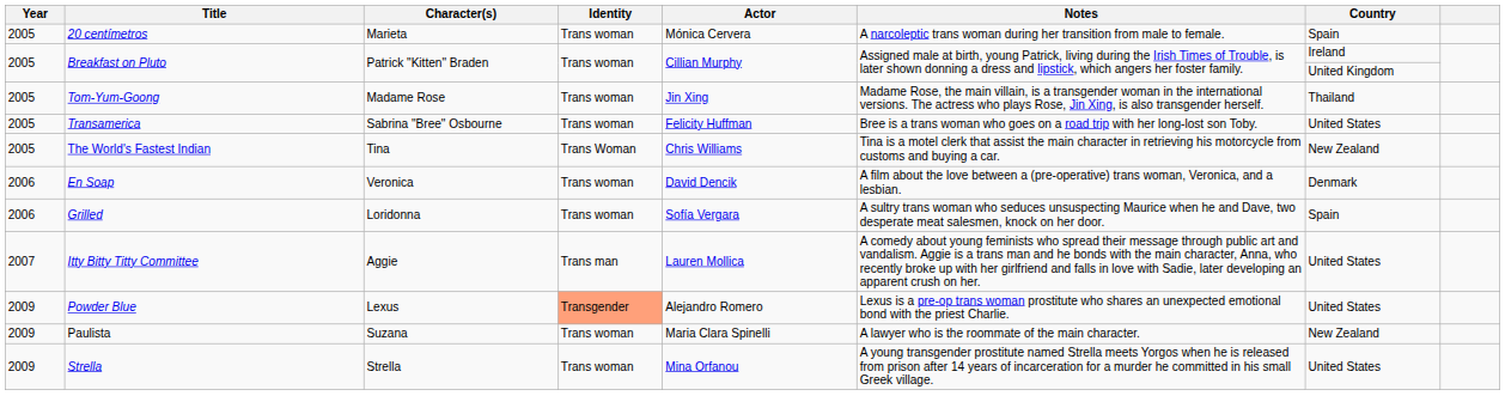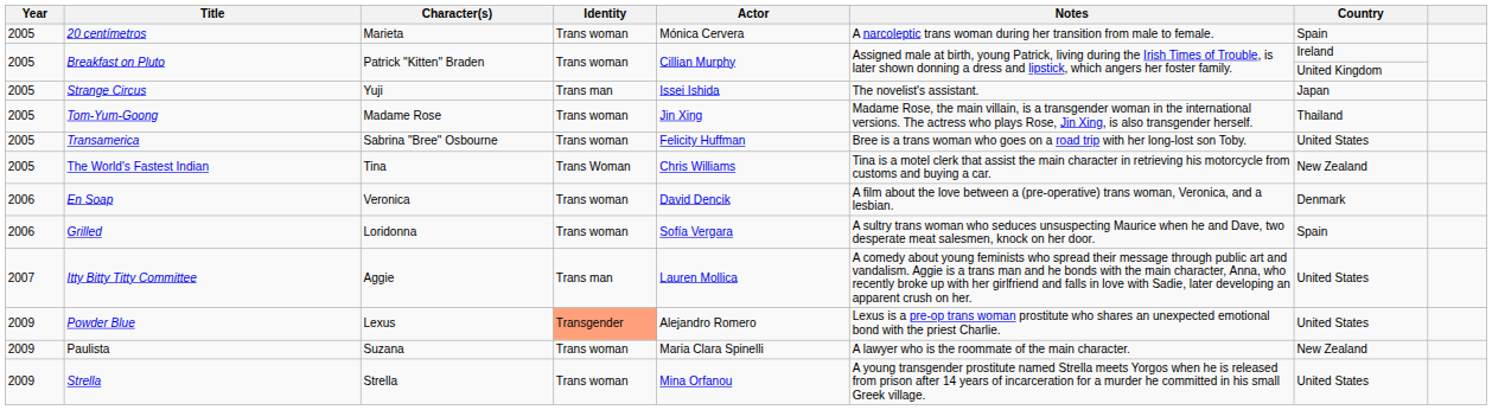+ row: 2005 | Strange Circus | Yuji | Trans man | Issei Ishida | The novelist's assistant. | Japan
